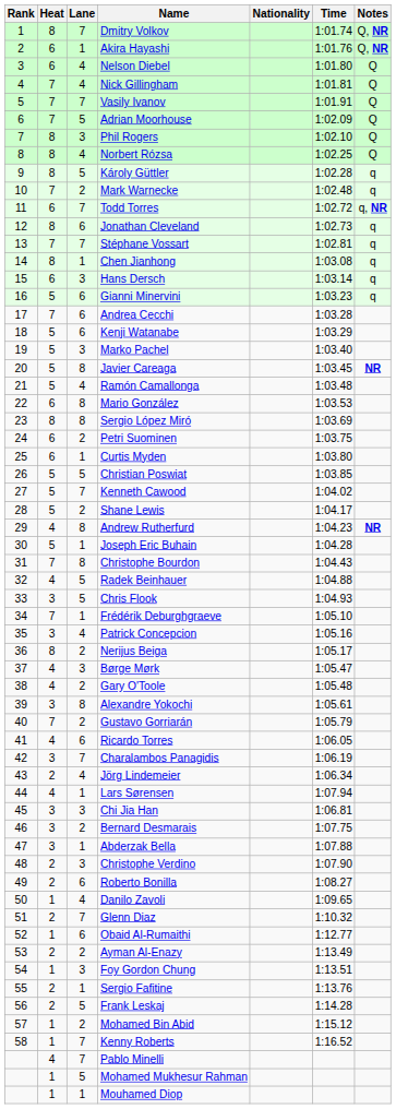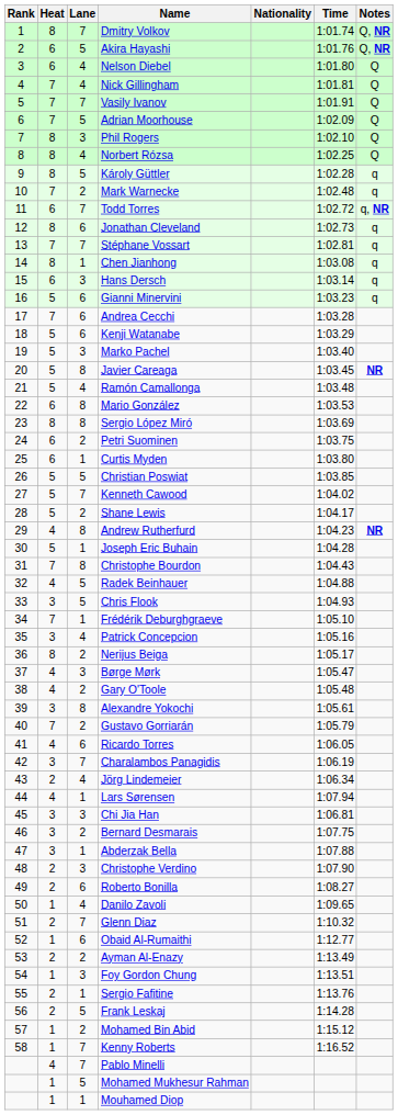Akira Hayashi | Lane: 1 -> 5
